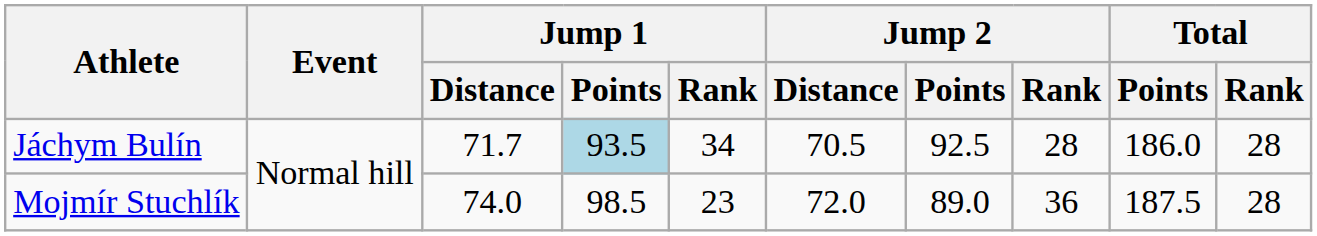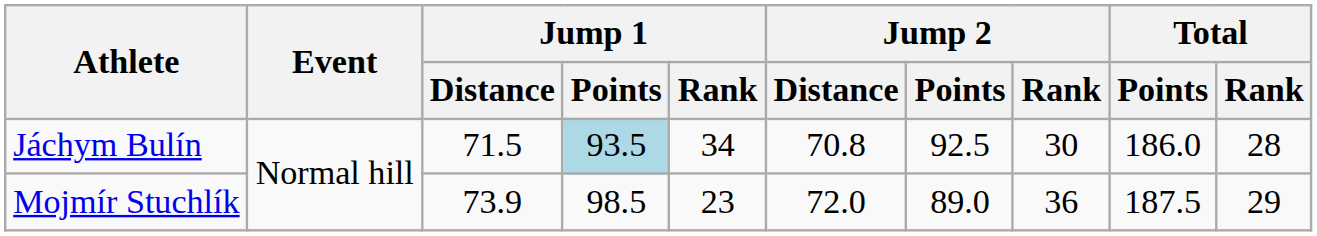Jáchym Bulín | Jump 1 / Distance: 71.7 -> 71.5
Jáchym Bulín | Jump 2 / Distance: 70.5 -> 70.8
Jáchym Bulín | Jump 2 / Rank: 28 -> 30
Mojmír Stuchlík | Jump 1 / Distance: 74.0 -> 73.9
Mojmír Stuchlík | Total / Rank: 28 -> 29
